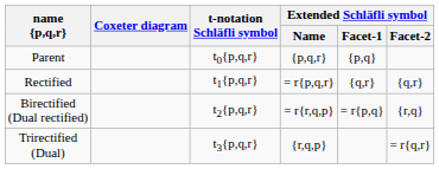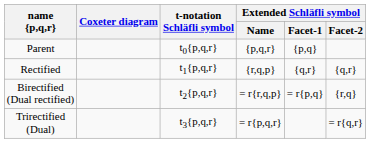Rectified | Extended Schläfli symbol / Name: = r{p,q,r} -> {r,q,p}
Trirectified (Dual) | Extended Schläfli symbol / Name: {r,q,p} -> = r{p,q,r}
